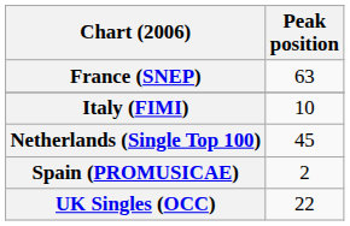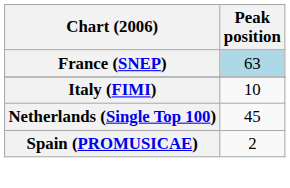France (SNEP) | Peak position: no background -> lightblue background
- row: UK Singles (OCC) | 22
